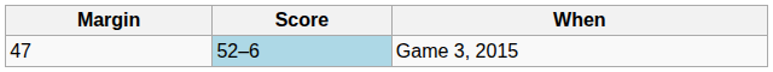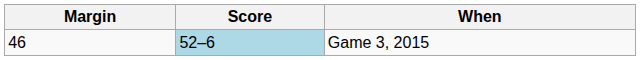Game 3, 2015 | Margin: 47 -> 46
